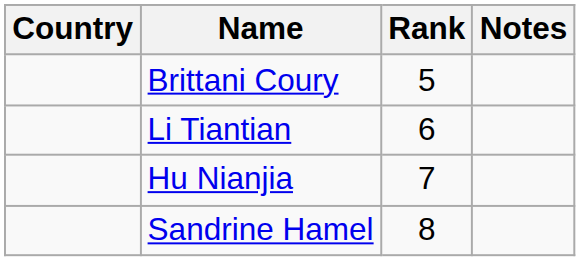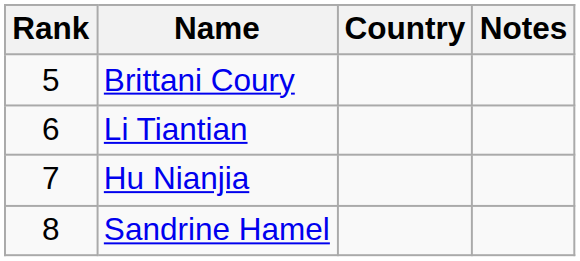columns swapped: Rank <-> Country
